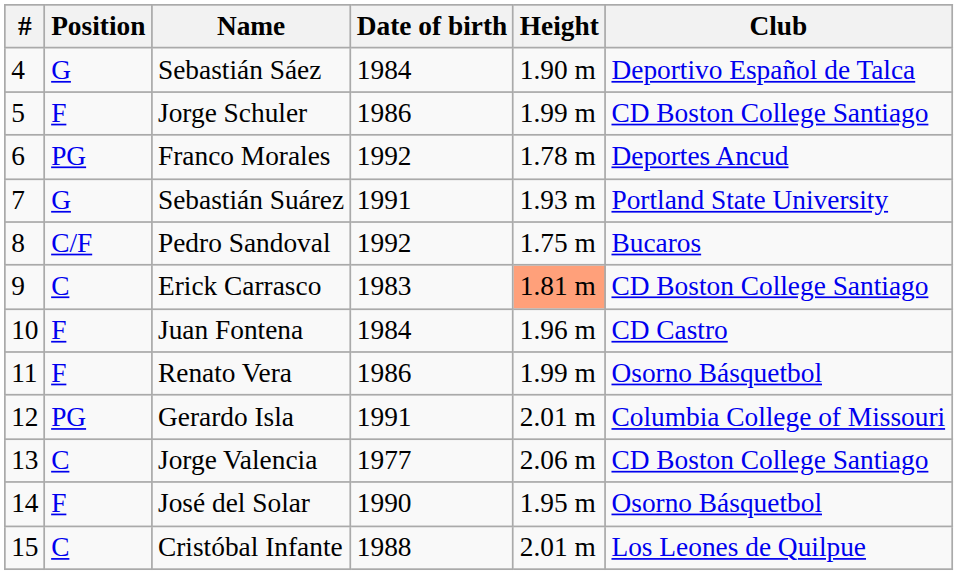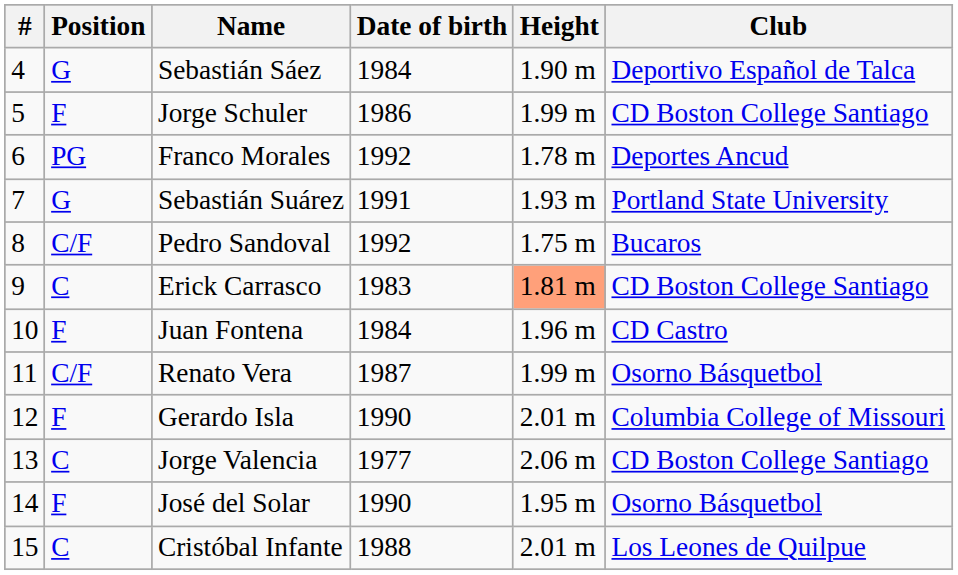Renato Vera | Position: F -> C/F
Renato Vera | Date of birth: 1986 -> 1987
Gerardo Isla | Position: PG -> F
Gerardo Isla | Date of birth: 1991 -> 1990
